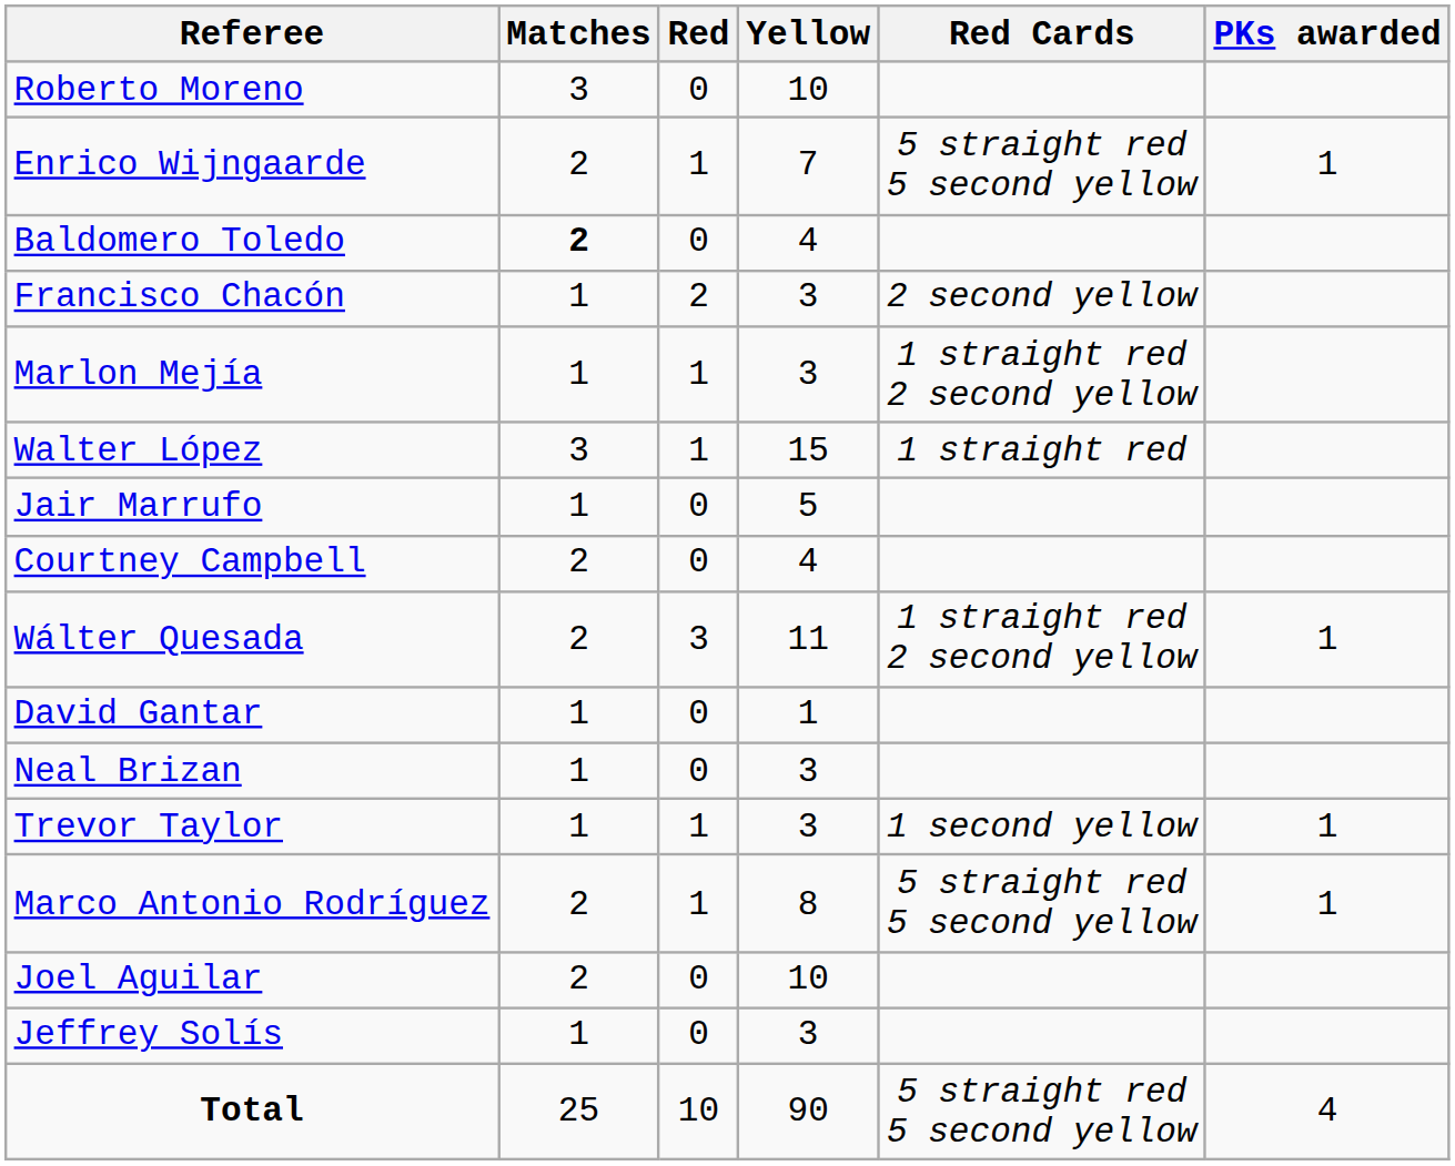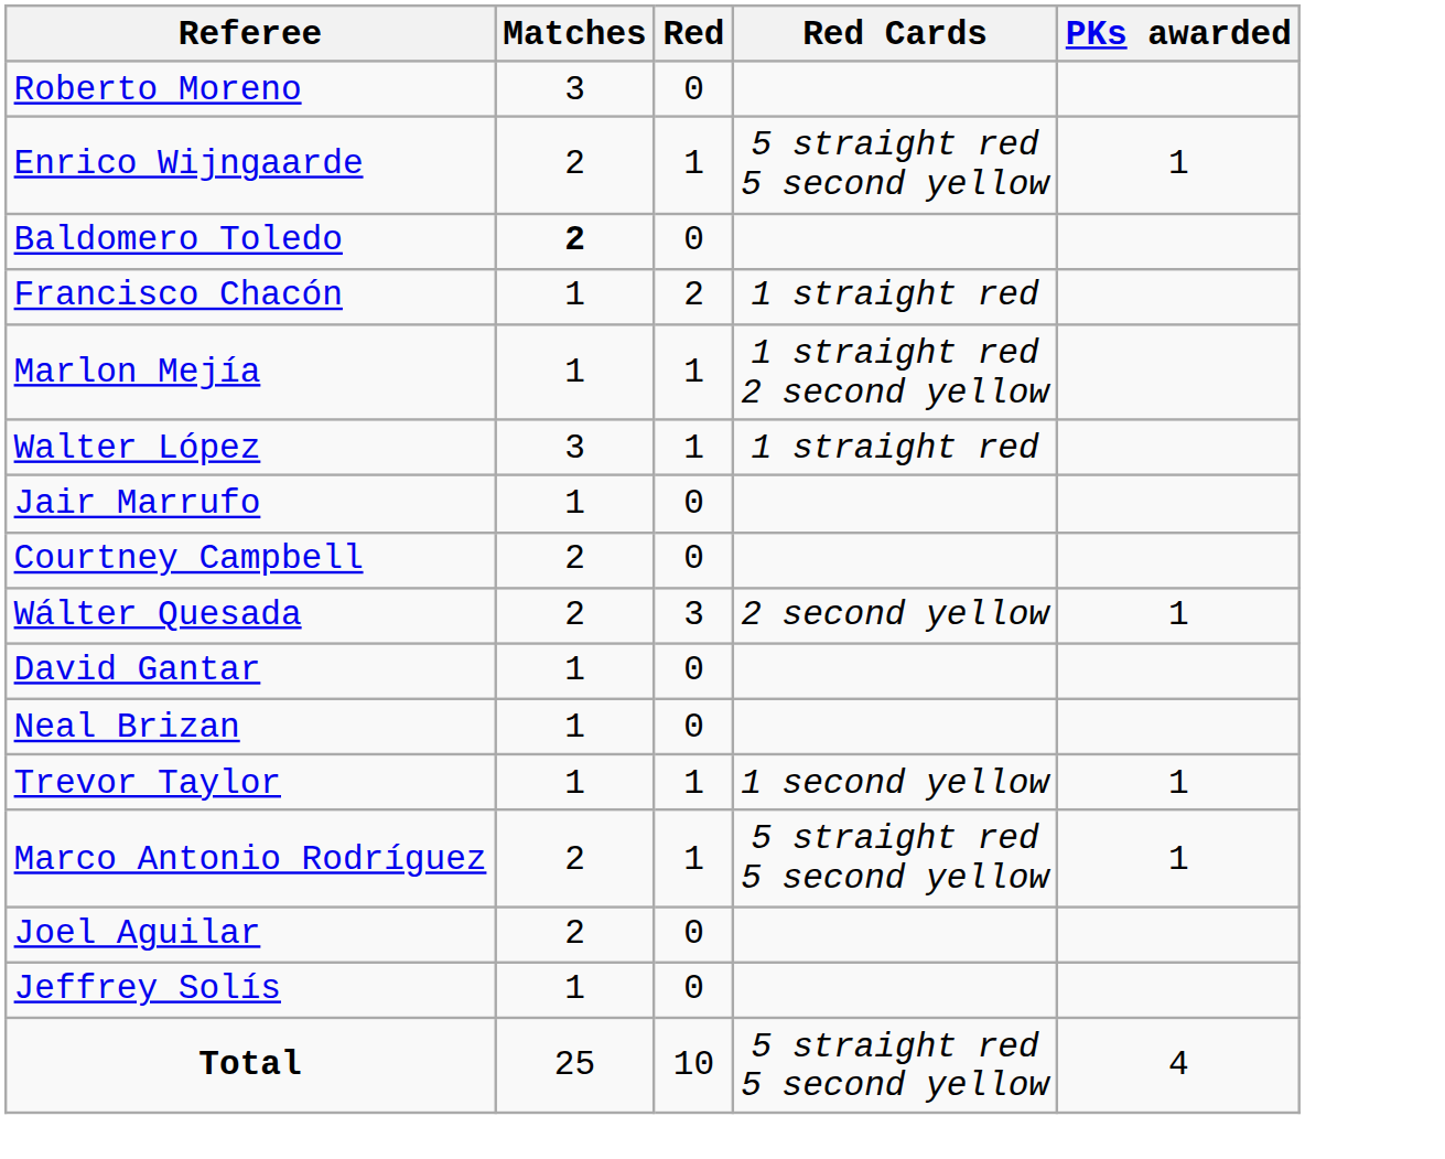- column: Yellow | 10 | 7 | 4 | 3 | 3 | 15 | 5 | 4 | 11 | 1 | 3 | 3 | 8 | 10 | 3 | 90
Francisco Chacón | Red Cards: 2 second yellow -> 1 straight red
Wálter Quesada | Red Cards: 1 straight red 2 second yellow -> 2 second yellow
